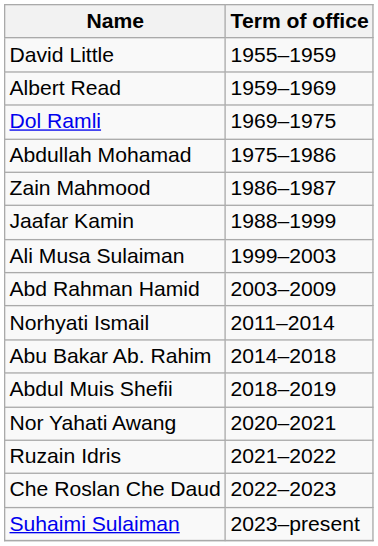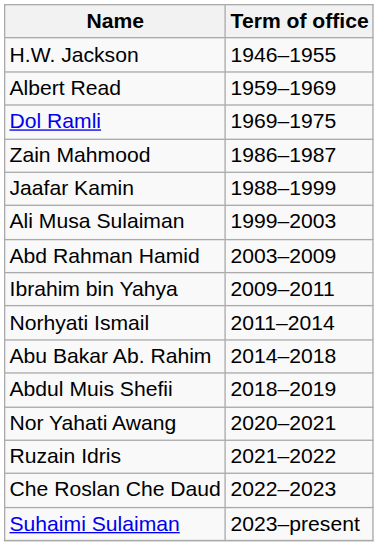+ row: H.W. Jackson | 1946–1955
- row: David Little | 1955–1959
- row: Abdullah Mohamad | 1975–1986
+ row: Ibrahim bin Yahya | 2009–2011
